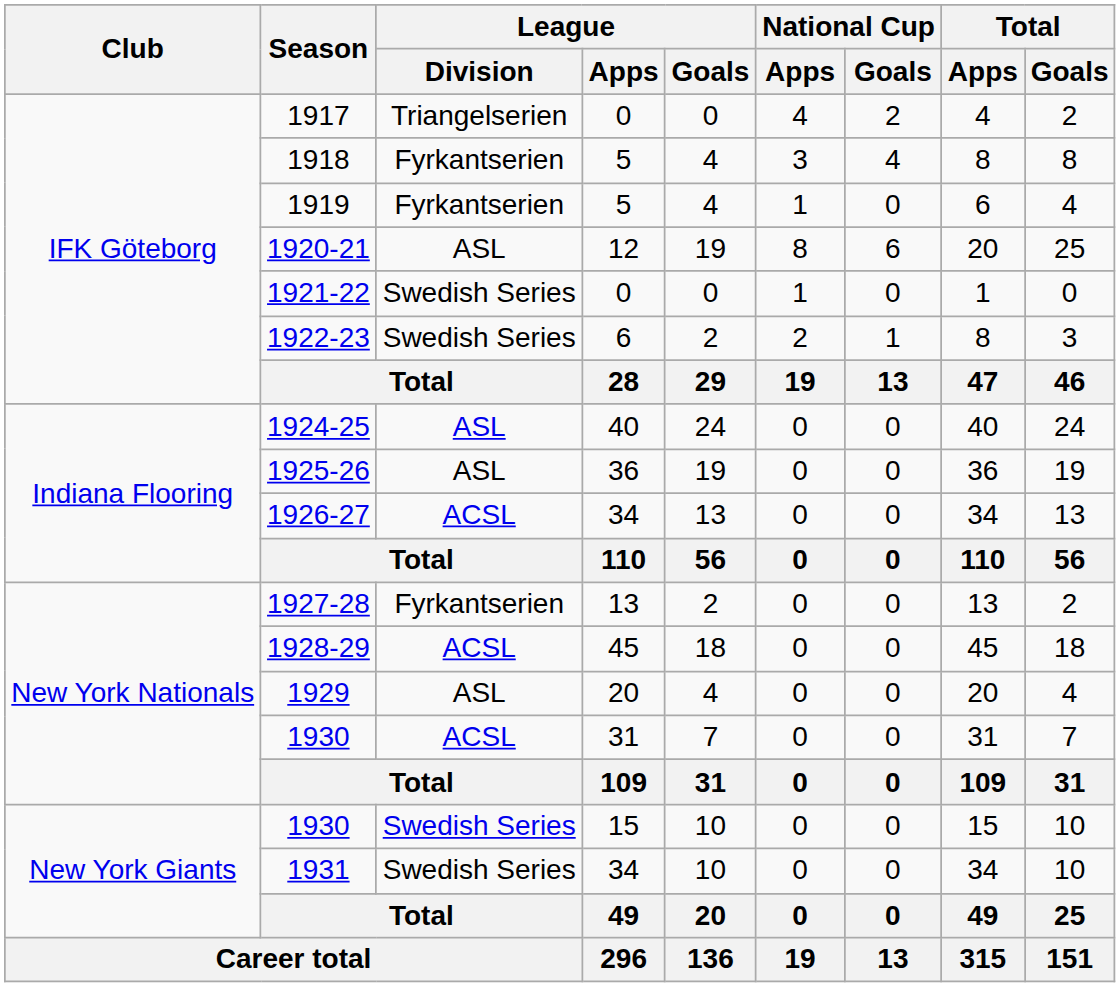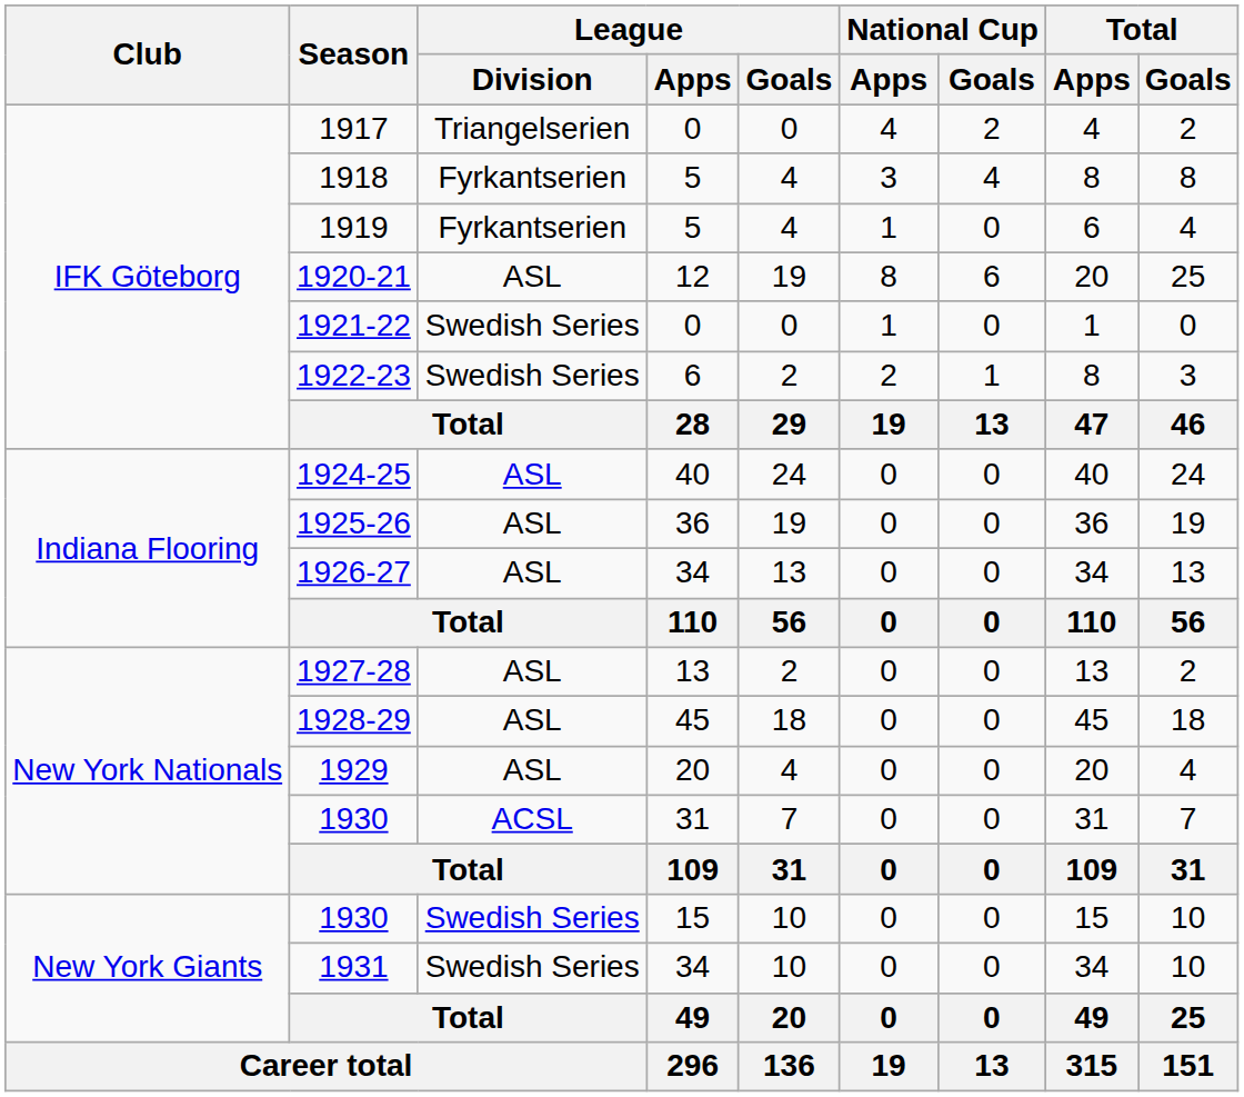1926-27 | League / Division: ACSL -> ASL
1927-28 | League / Division: Fyrkantserien -> ASL
1928-29 | League / Division: ACSL -> ASL
